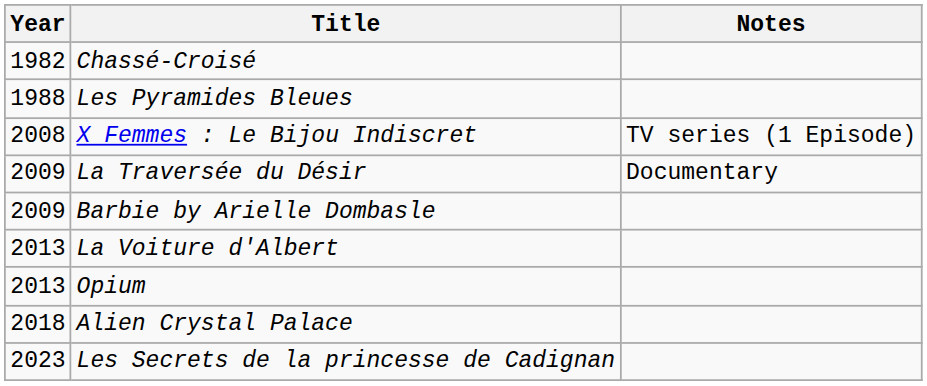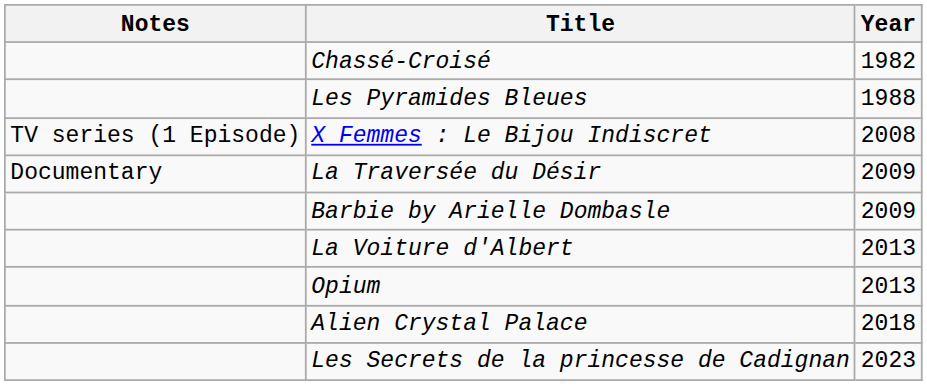columns swapped: Year <-> Notes
